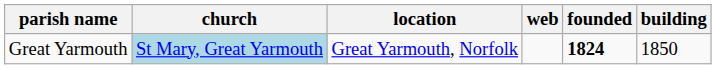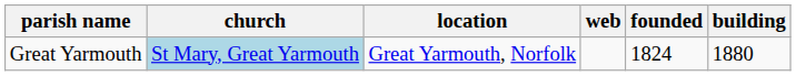Great Yarmouth | founded: bold -> normal
Great Yarmouth | building: 1850 -> 1880
